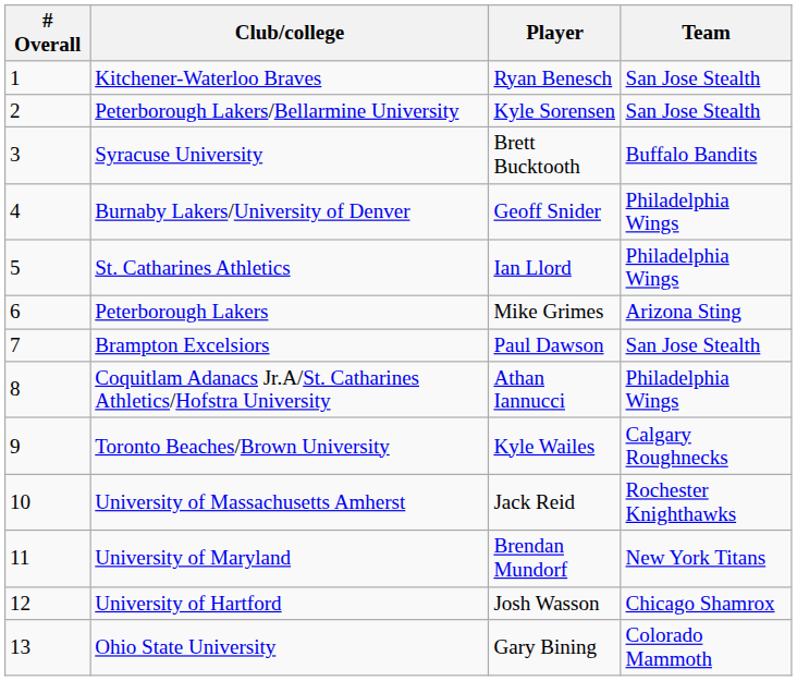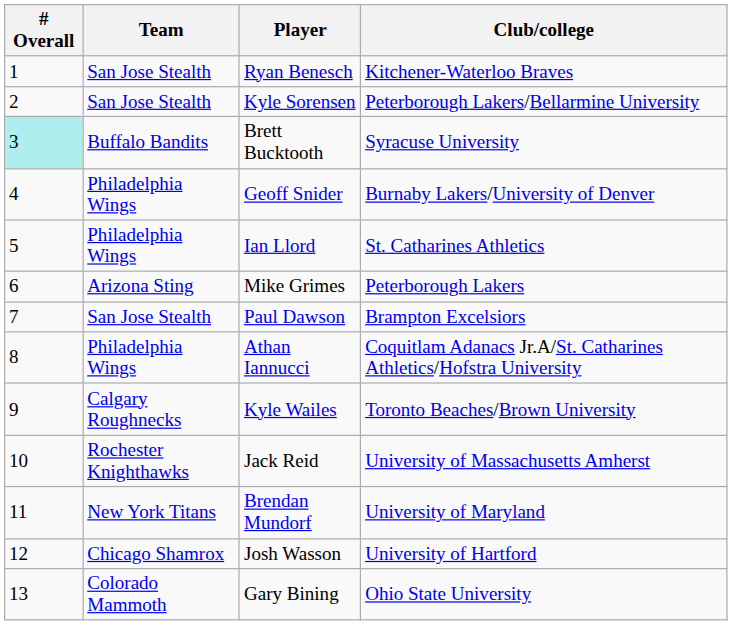columns swapped: Team <-> Club/college
Brett Bucktooth | # Overall: no background -> paleturquoise background
